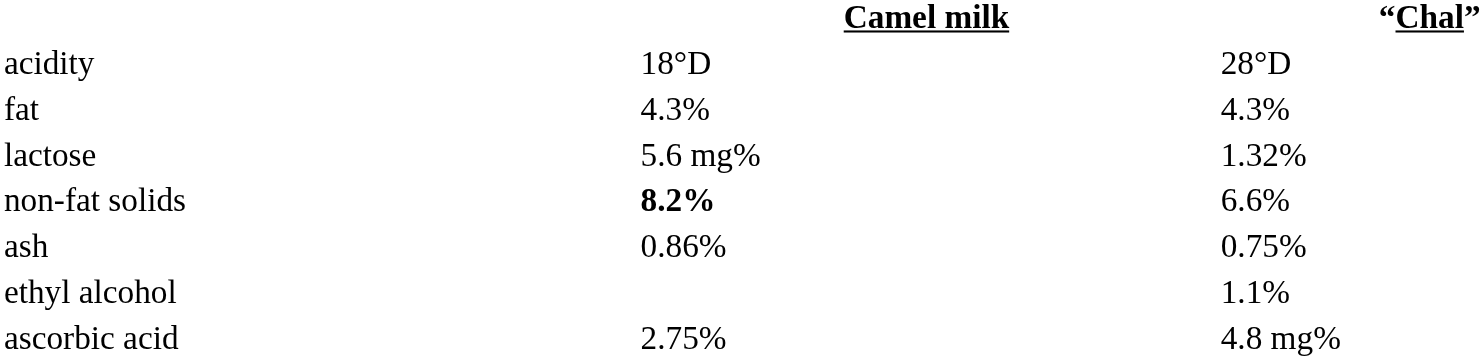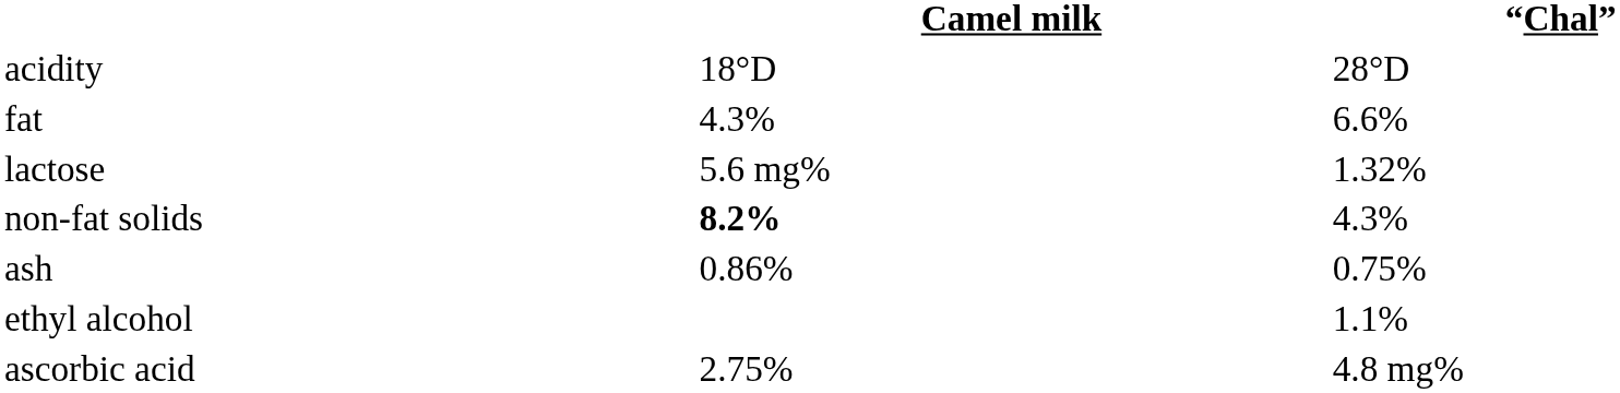fat | “Chal”: 4.3% -> 6.6%
non-fat solids | “Chal”: 6.6% -> 4.3%
